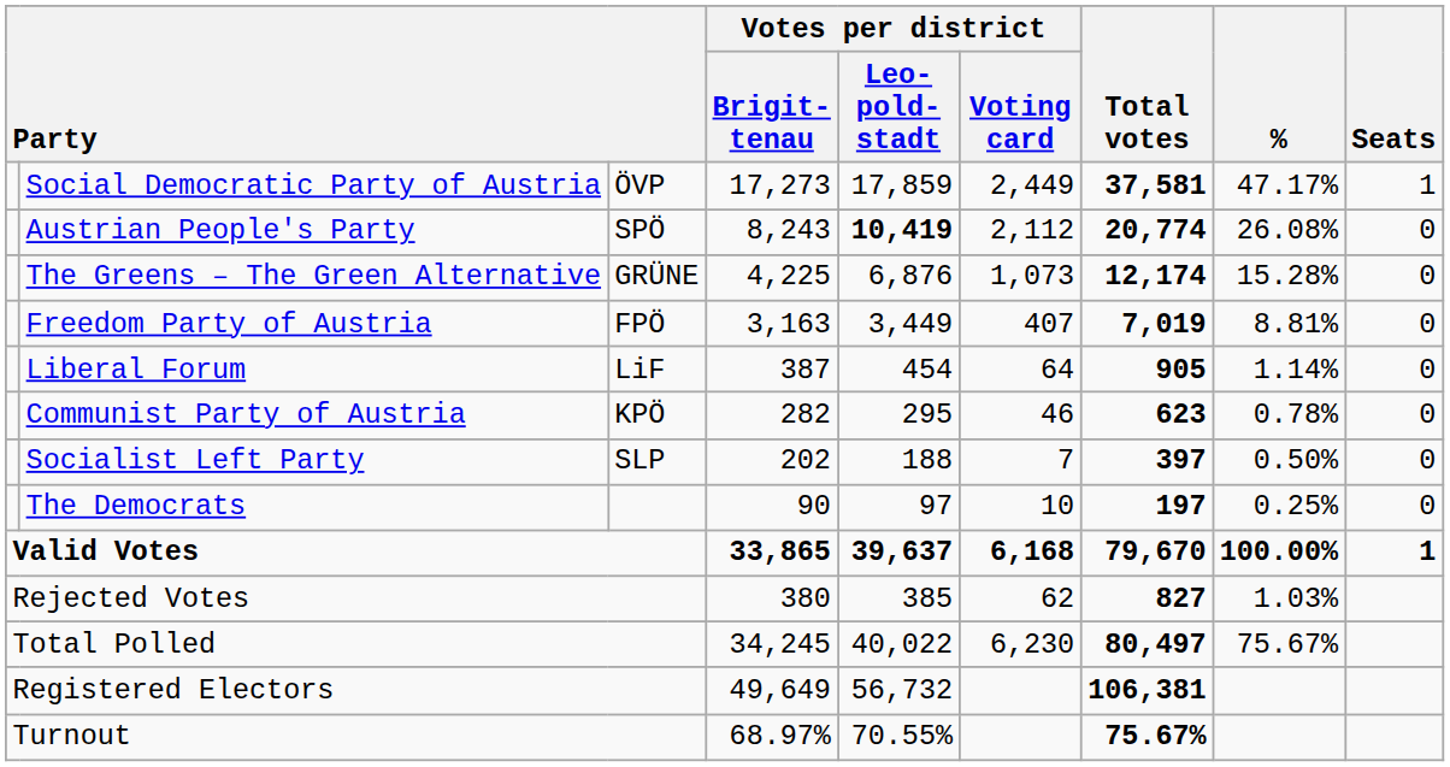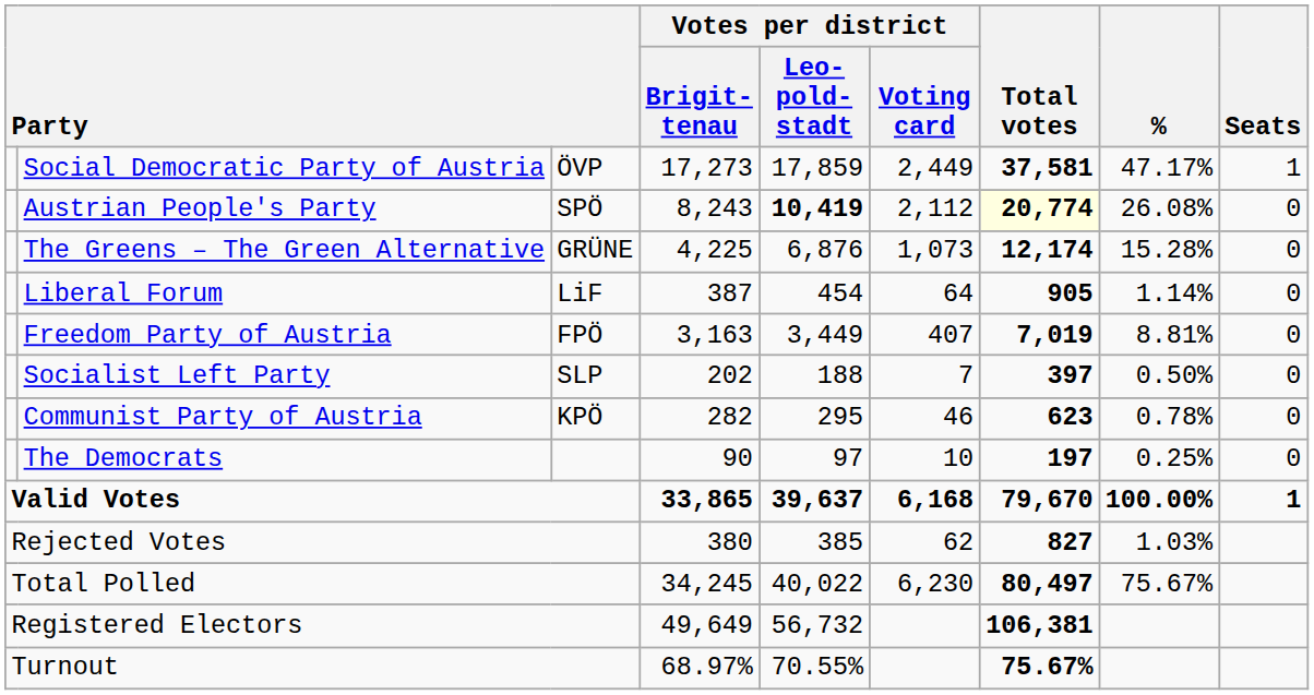Austrian People's Party | Total votes: no background -> lightyellow background
rows swapped: Freedom Party of Austria <-> Liberal Forum
rows swapped: Communist Party of Austria <-> Socialist Left Party
